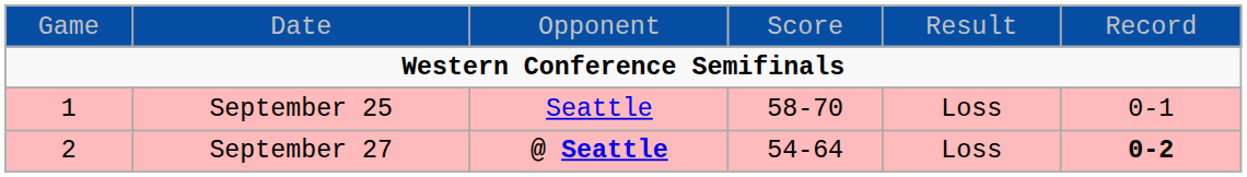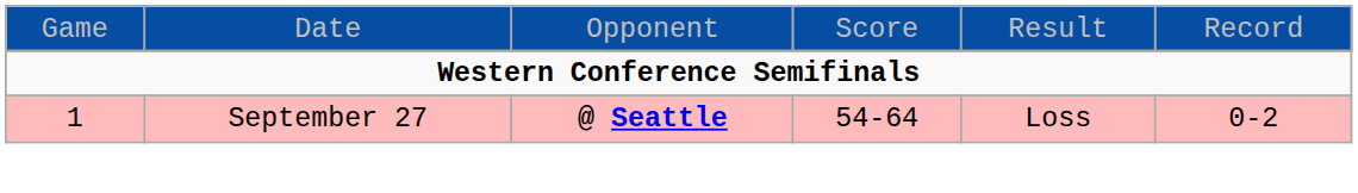- row: 1 | September 25 | Seattle | 58-70 | Loss | 0-1
September 27 | column 1: 2 -> 1
September 27 | column 6: bold -> normal
